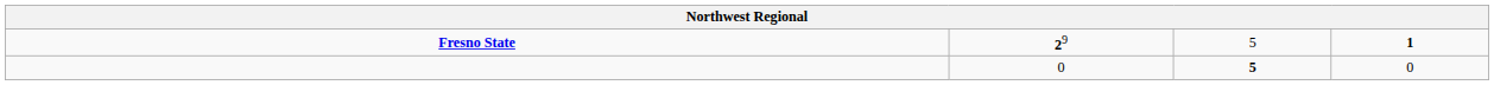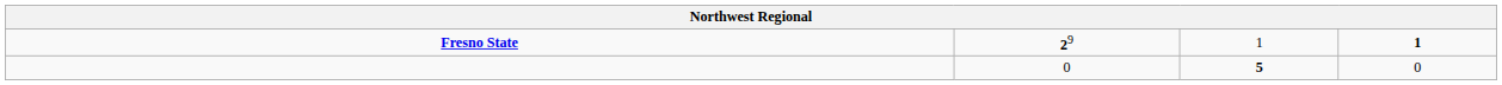Fresno State | column 3: 5 -> 1
